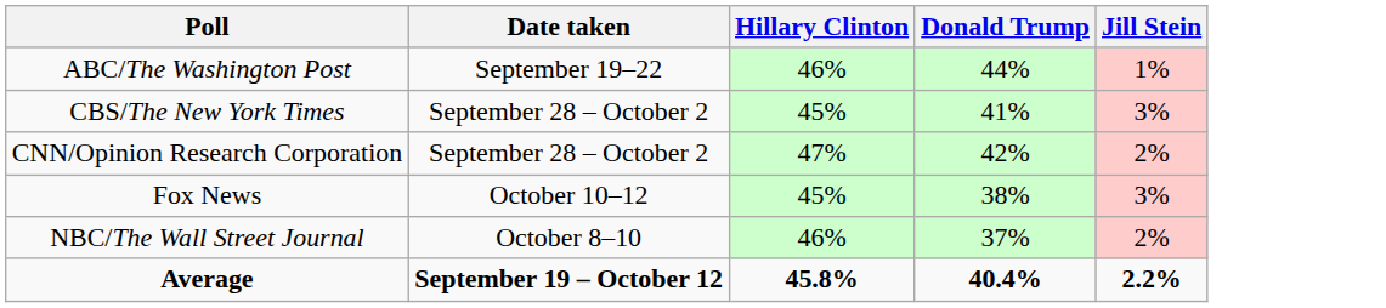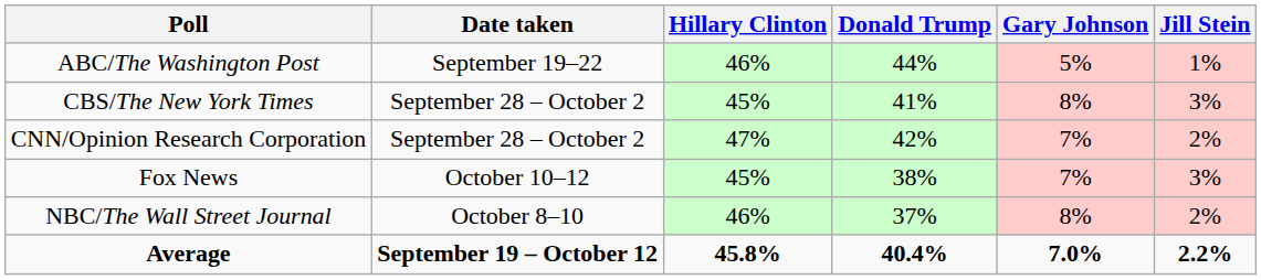+ column: Gary Johnson | 5% | 8% | 7% | 7% | 8% | 7.0%
